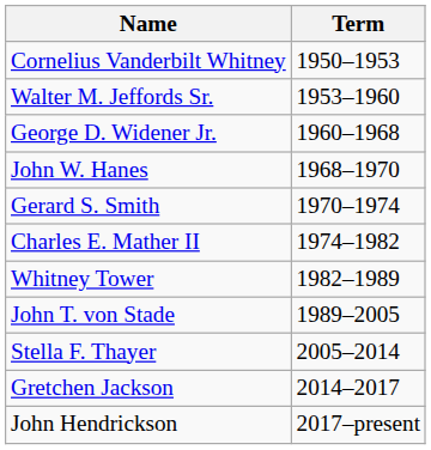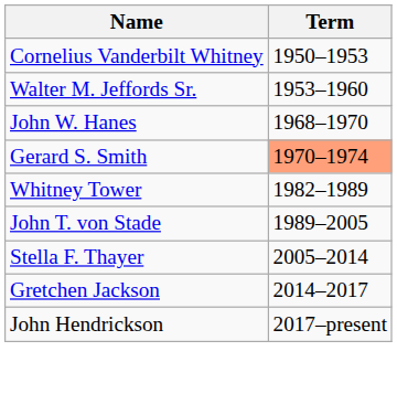- row: George D. Widener Jr. | 1960–1968
Gerard S. Smith | Term: no background -> lightsalmon background
- row: Charles E. Mather II | 1974–1982
